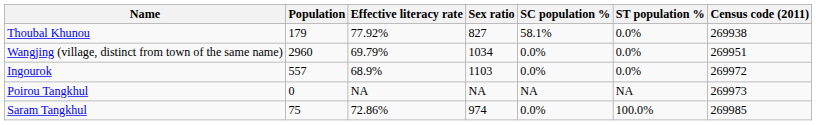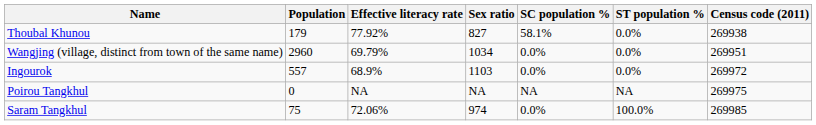Poirou Tangkhul | Census code (2011): 269973 -> 269975
Saram Tangkhul | Effective literacy rate: 72.86% -> 72.06%
